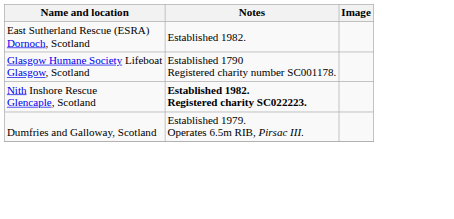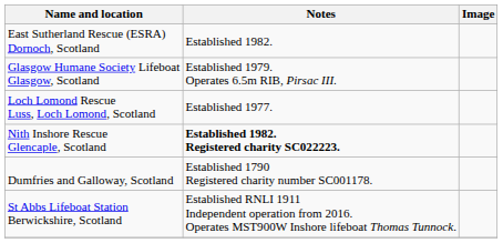Glasgow Humane Society Lifeboat Glasgow, Scotland | Notes: Established 1790 Registered charity number SC001178. -> Established 1979. Operates 6.5m RIB, Pirsac III.
+ row: Loch Lomond Rescue Luss, Loch Lomond, Scotland | Established 1977.
Dumfries and Galloway, Scotland | Notes: Established 1979. Operates 6.5m RIB, Pirsac III. -> Established 1790 Registered charity number SC001178.
+ row: St Abbs Lifeboat Station Berwickshire, Scotland | Established RNLI 1911 Independent operation from 2016. Operates MST900W Inshore lifeboat Thomas Tunnock.
